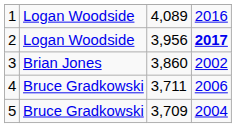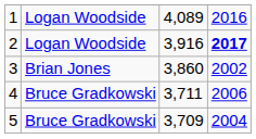2 | column 3: 3,956 -> 3,916
